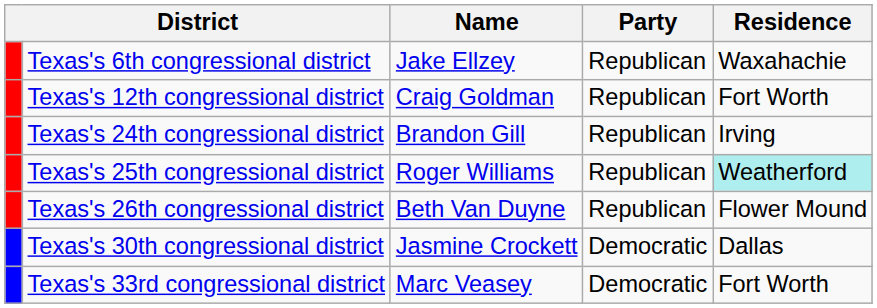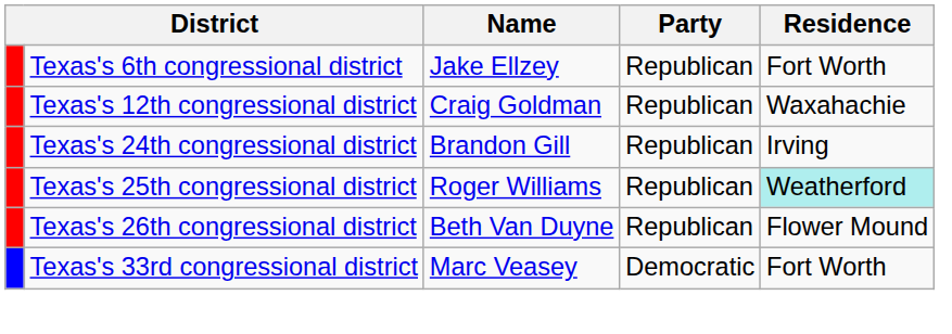Texas's 6th congressional district | Residence: Waxahachie -> Fort Worth
Texas's 12th congressional district | Residence: Fort Worth -> Waxahachie
- row: Texas's 30th congressional district | Jasmine Crockett | Democratic | Dallas
